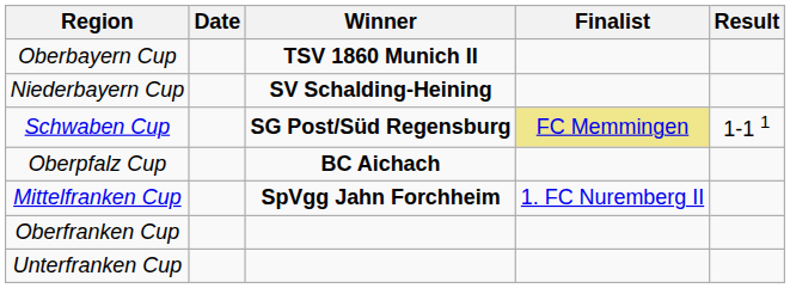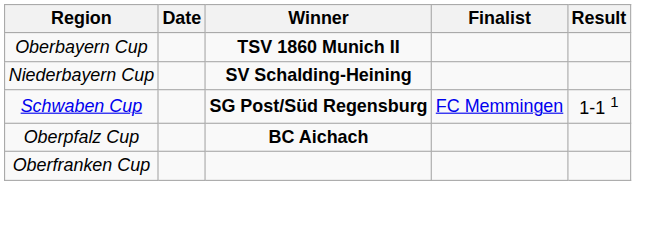Schwaben Cup | Finalist: khaki background -> no background
- row: Mittelfranken Cup | SpVgg Jahn Forchheim | 1. FC Nuremberg II
- row: Unterfranken Cup
